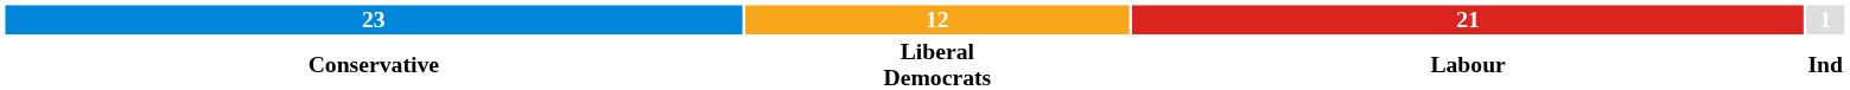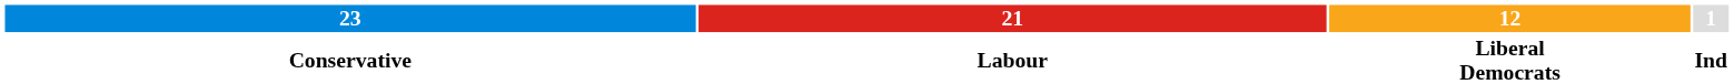columns swapped: 21 <-> 12
